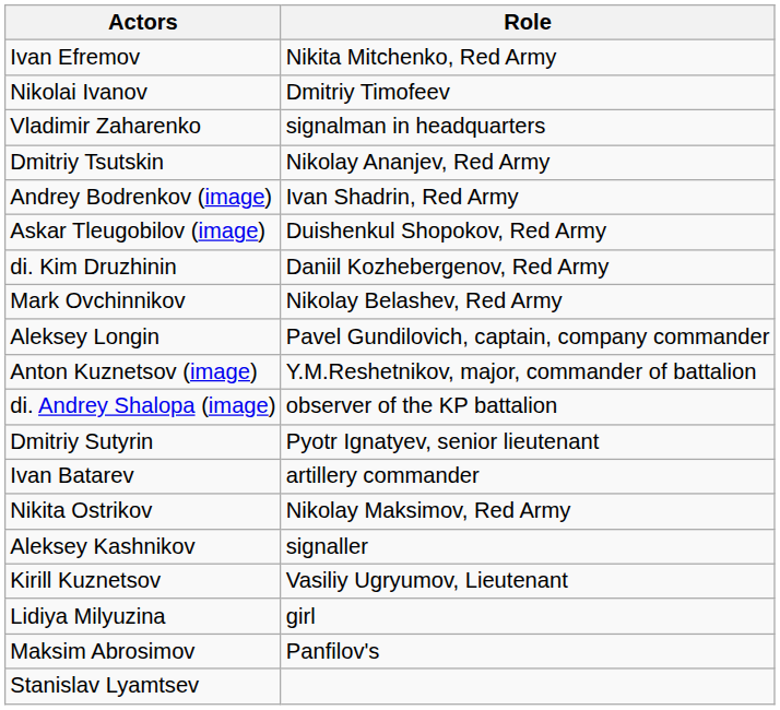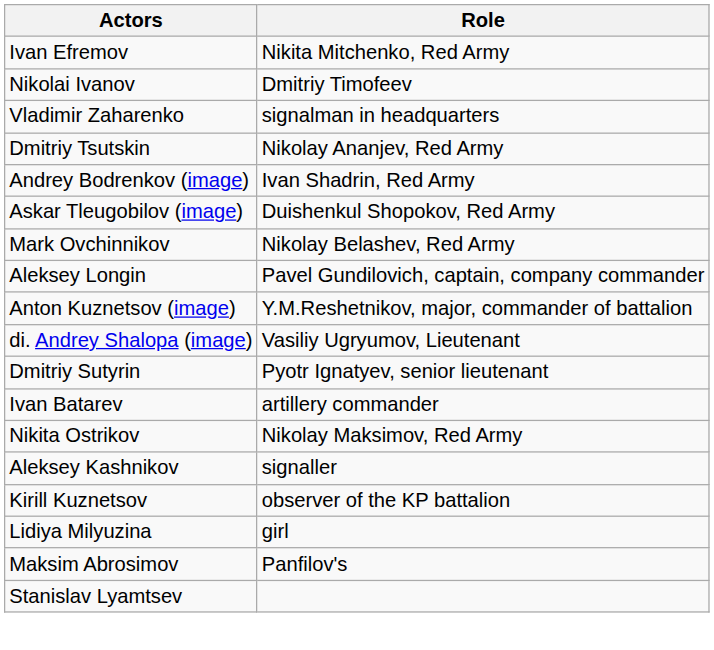- row: di. Kim Druzhinin | Daniil Kozhebergenov, Red Army
di. Andrey Shalopa (image) | Role: observer of the KP battalion -> Vasiliy Ugryumov, Lieutenant
Kirill Kuznetsov | Role: Vasiliy Ugryumov, Lieutenant -> observer of the KP battalion
